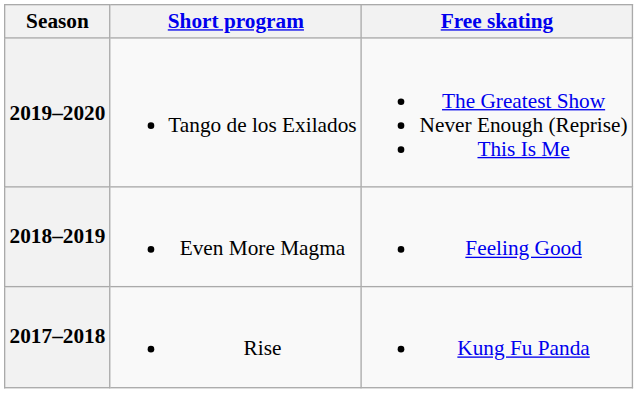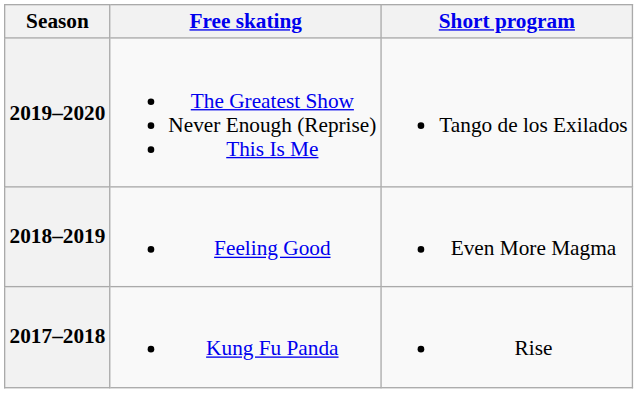columns swapped: Short program <-> Free skating
